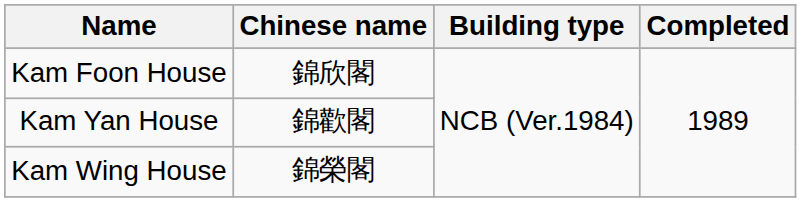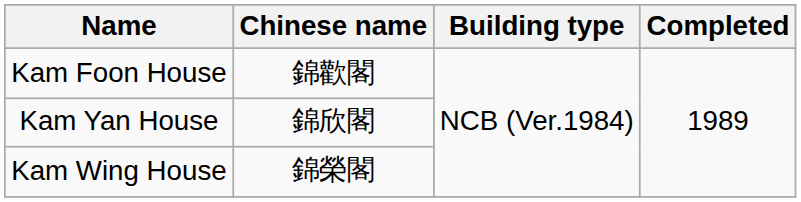Kam Foon House | Chinese name: 錦欣閣 -> 錦歡閣
Kam Yan House | Chinese name: 錦歡閣 -> 錦欣閣
